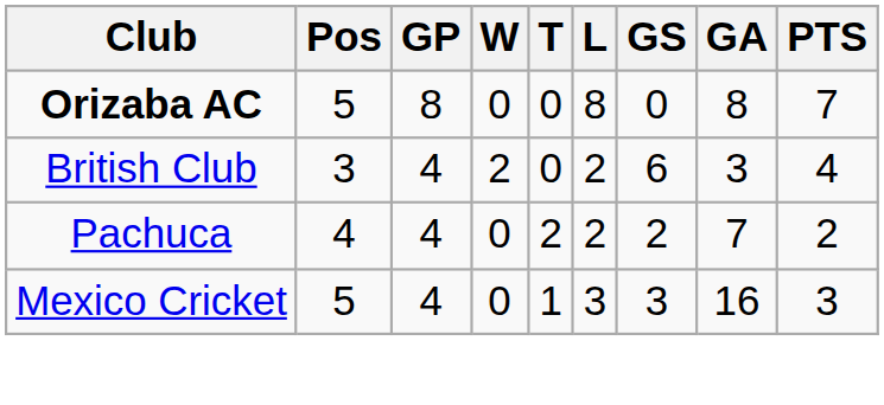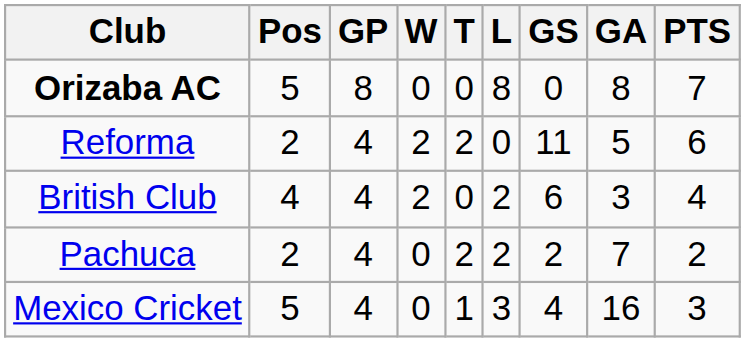+ row: Reforma | 2 | 4 | 2 | 2 | 0 | 11 | 5 | 6
British Club | Pos: 3 -> 4
Pachuca | Pos: 4 -> 2
Mexico Cricket | GS: 3 -> 4
